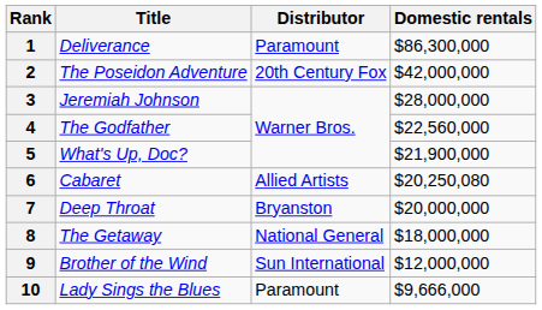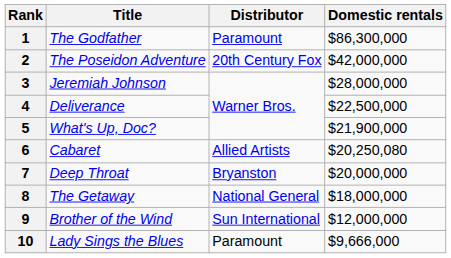1 | Title: Deliverance -> The Godfather
4 | Title: The Godfather -> Deliverance
4 | Domestic rentals: $22,560,000 -> $22,500,000
